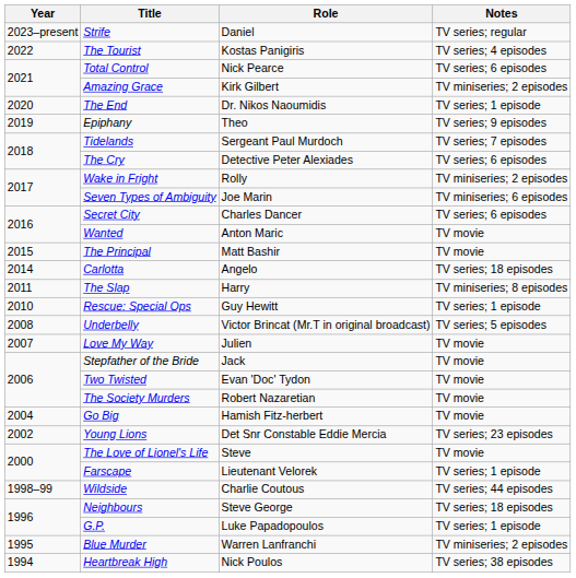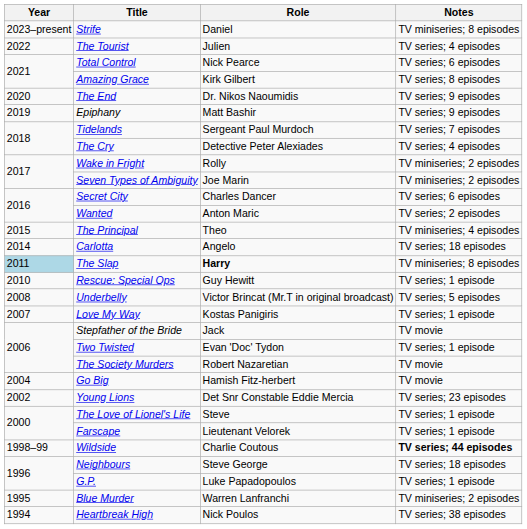Strife | Notes: TV series; regular -> TV miniseries; 8 episodes
The Tourist | Role: Kostas Panigiris -> Julien
Amazing Grace | Notes: TV miniseries; 2 episodes -> TV series; 8 episodes
The End | Notes: TV series; 1 episode -> TV series; 9 episodes
Epiphany | Role: Theo -> Matt Bashir
The Cry | Notes: TV series; 6 episodes -> TV series; 4 episodes
Seven Types of Ambiguity | Notes: TV miniseries; 6 episodes -> TV miniseries; 2 episodes
Wanted | Notes: TV movie -> TV series; 2 episodes
The Principal | Role: Matt Bashir -> Theo
The Principal | Notes: TV movie -> TV miniseries; 4 episodes
The Slap | Year: no background -> lightblue background
The Slap | Role: normal -> bold
Love My Way | Role: Julien -> Kostas Panigiris
Love My Way | Notes: TV movie -> TV series; 1 episode
Two Twisted | Notes: TV movie -> TV series; 1 episode
The Love of Lionel's Life | Notes: TV movie -> TV series; 1 episode
Wildside | Notes: normal -> bold
